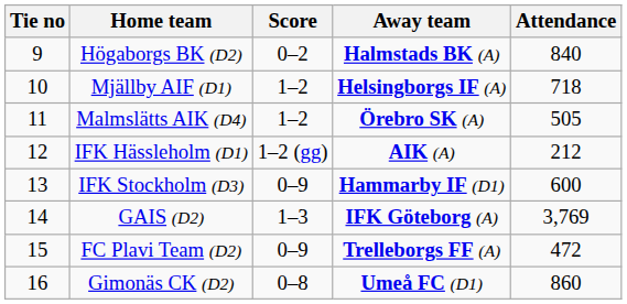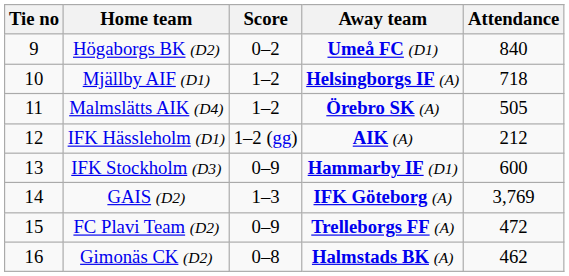Högaborgs BK (D2) | Away team: Halmstads BK (A) -> Umeå FC (D1)
Gimonäs CK (D2) | Away team: Umeå FC (D1) -> Halmstads BK (A)
Gimonäs CK (D2) | Attendance: 860 -> 462
